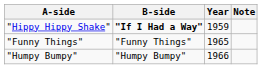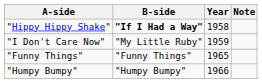"Hippy Hippy Shake" | Year: 1959 -> 1958
+ row: "I Don't Care Now" | "My Little Ruby" | 1959
